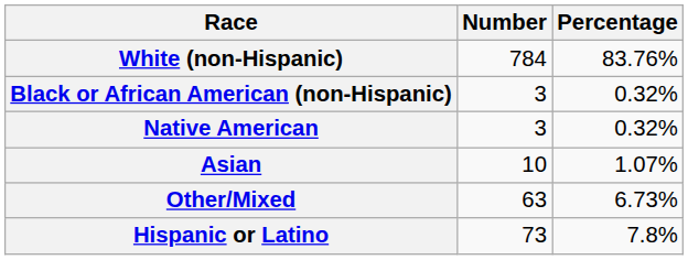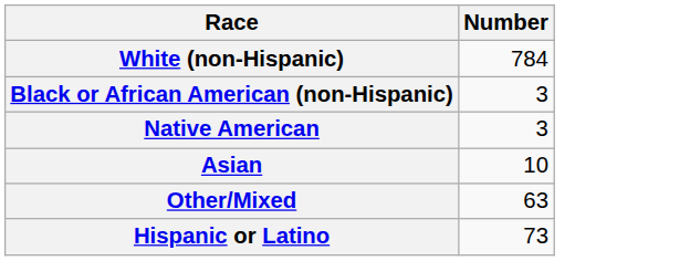- column: Percentage | 83.76% | 0.32% | 0.32% | 1.07% | 6.73% | 7.8%
